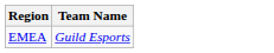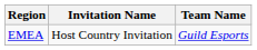+ column: Invitation Name | Host Country Invitation
